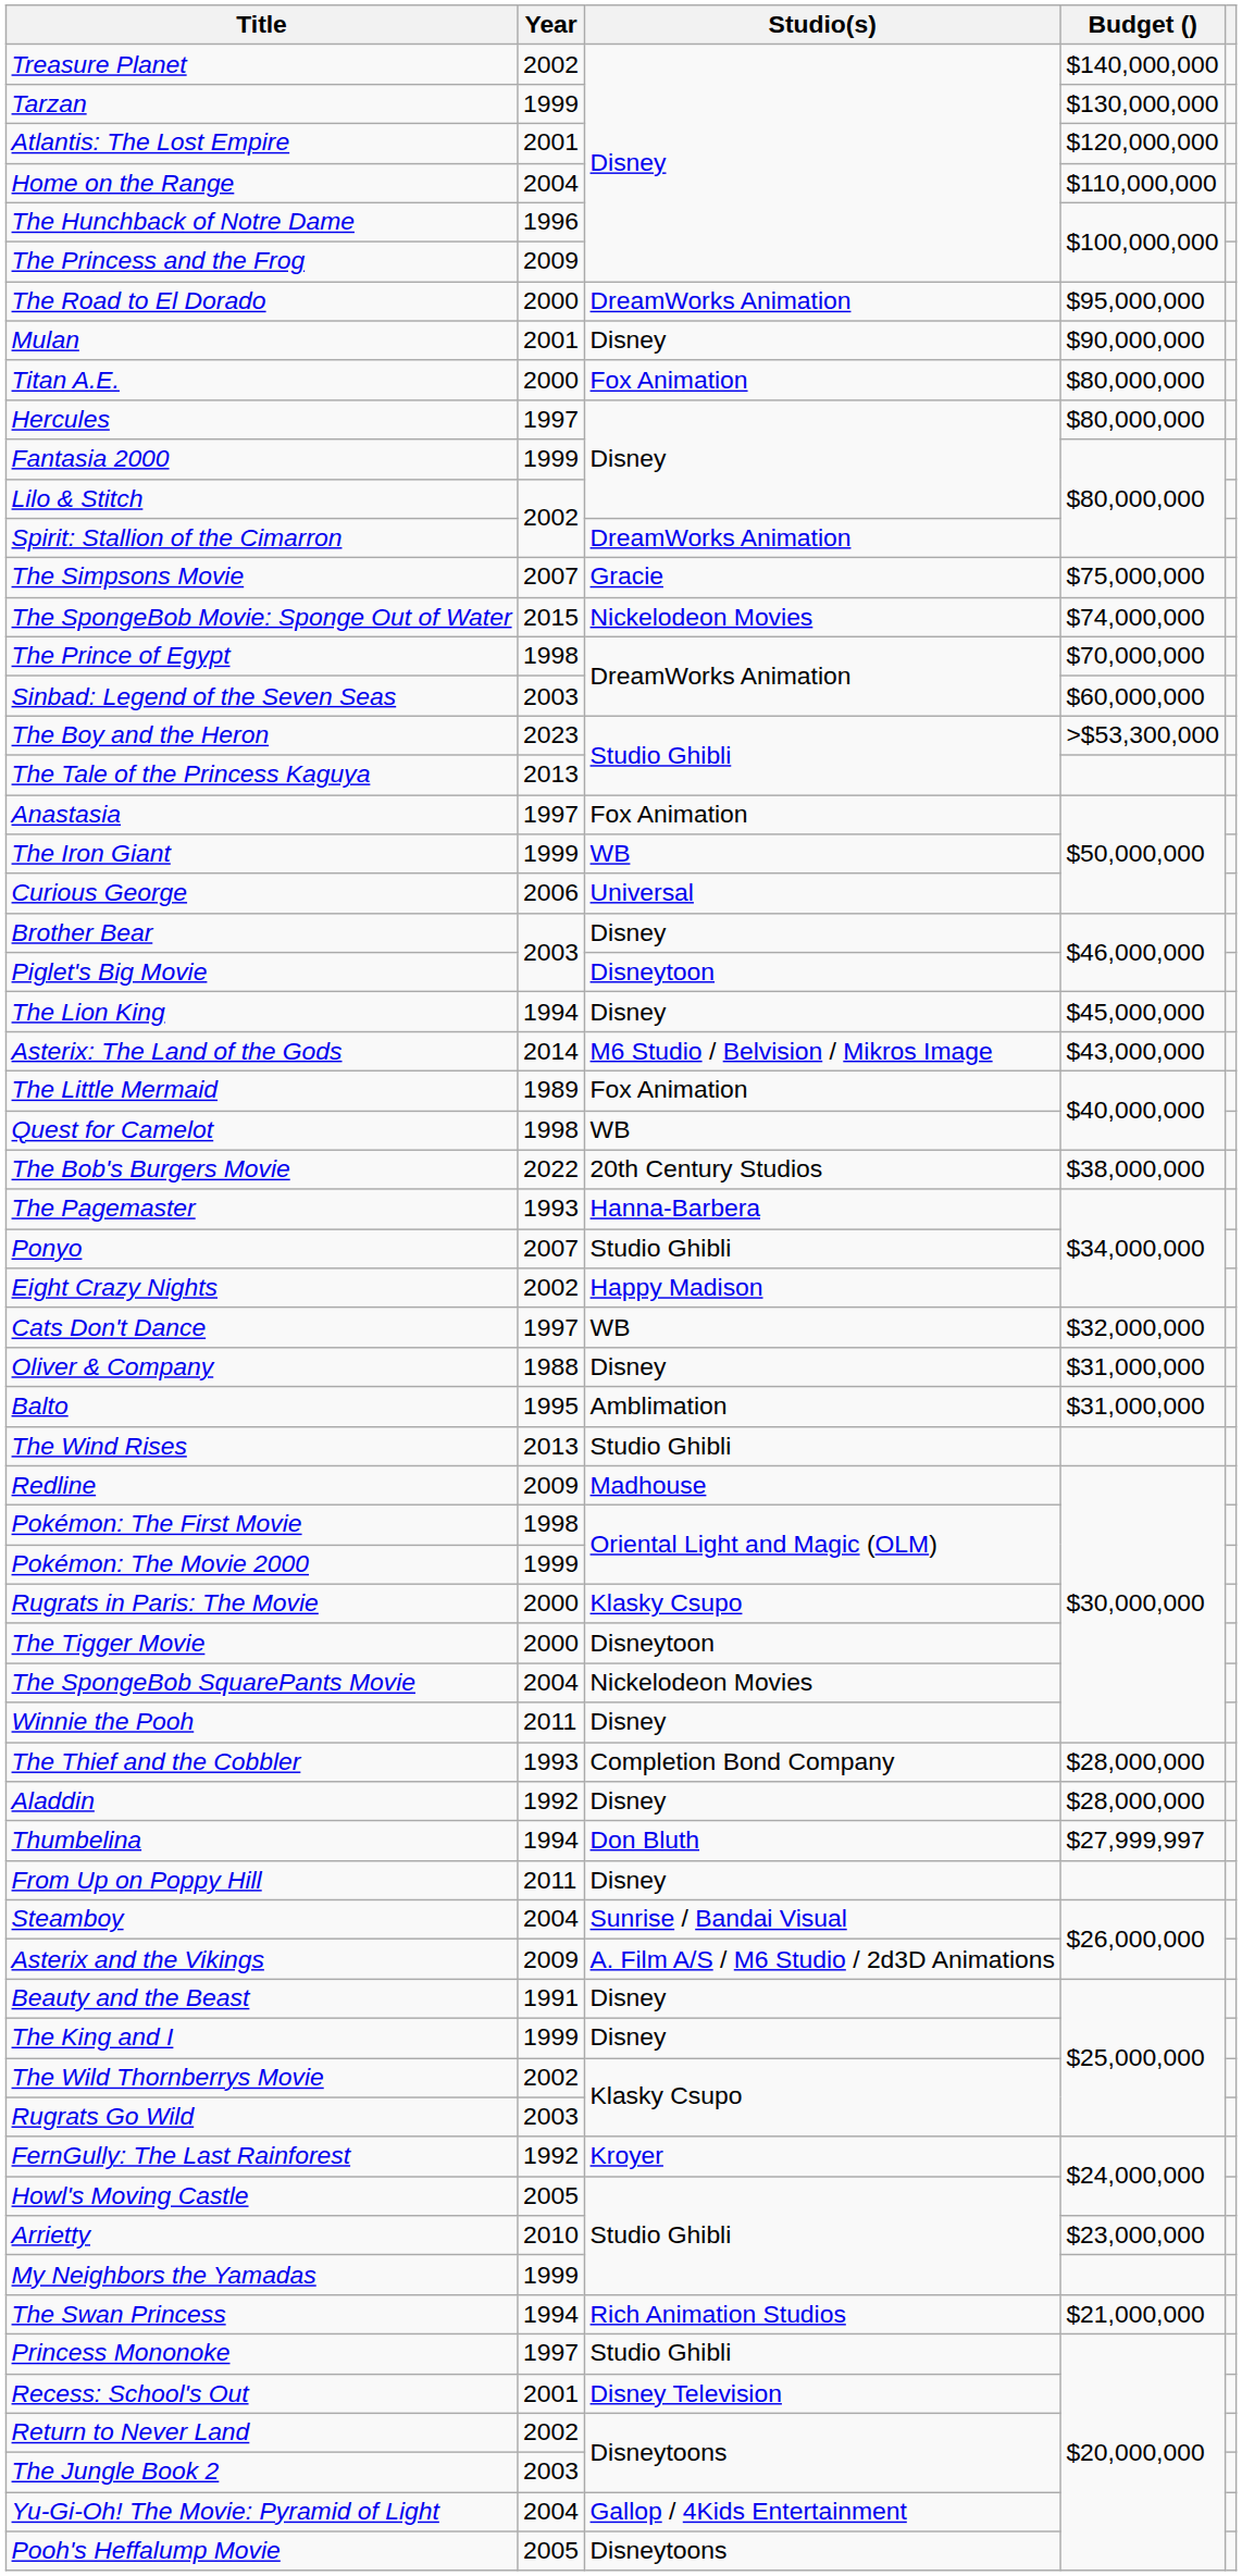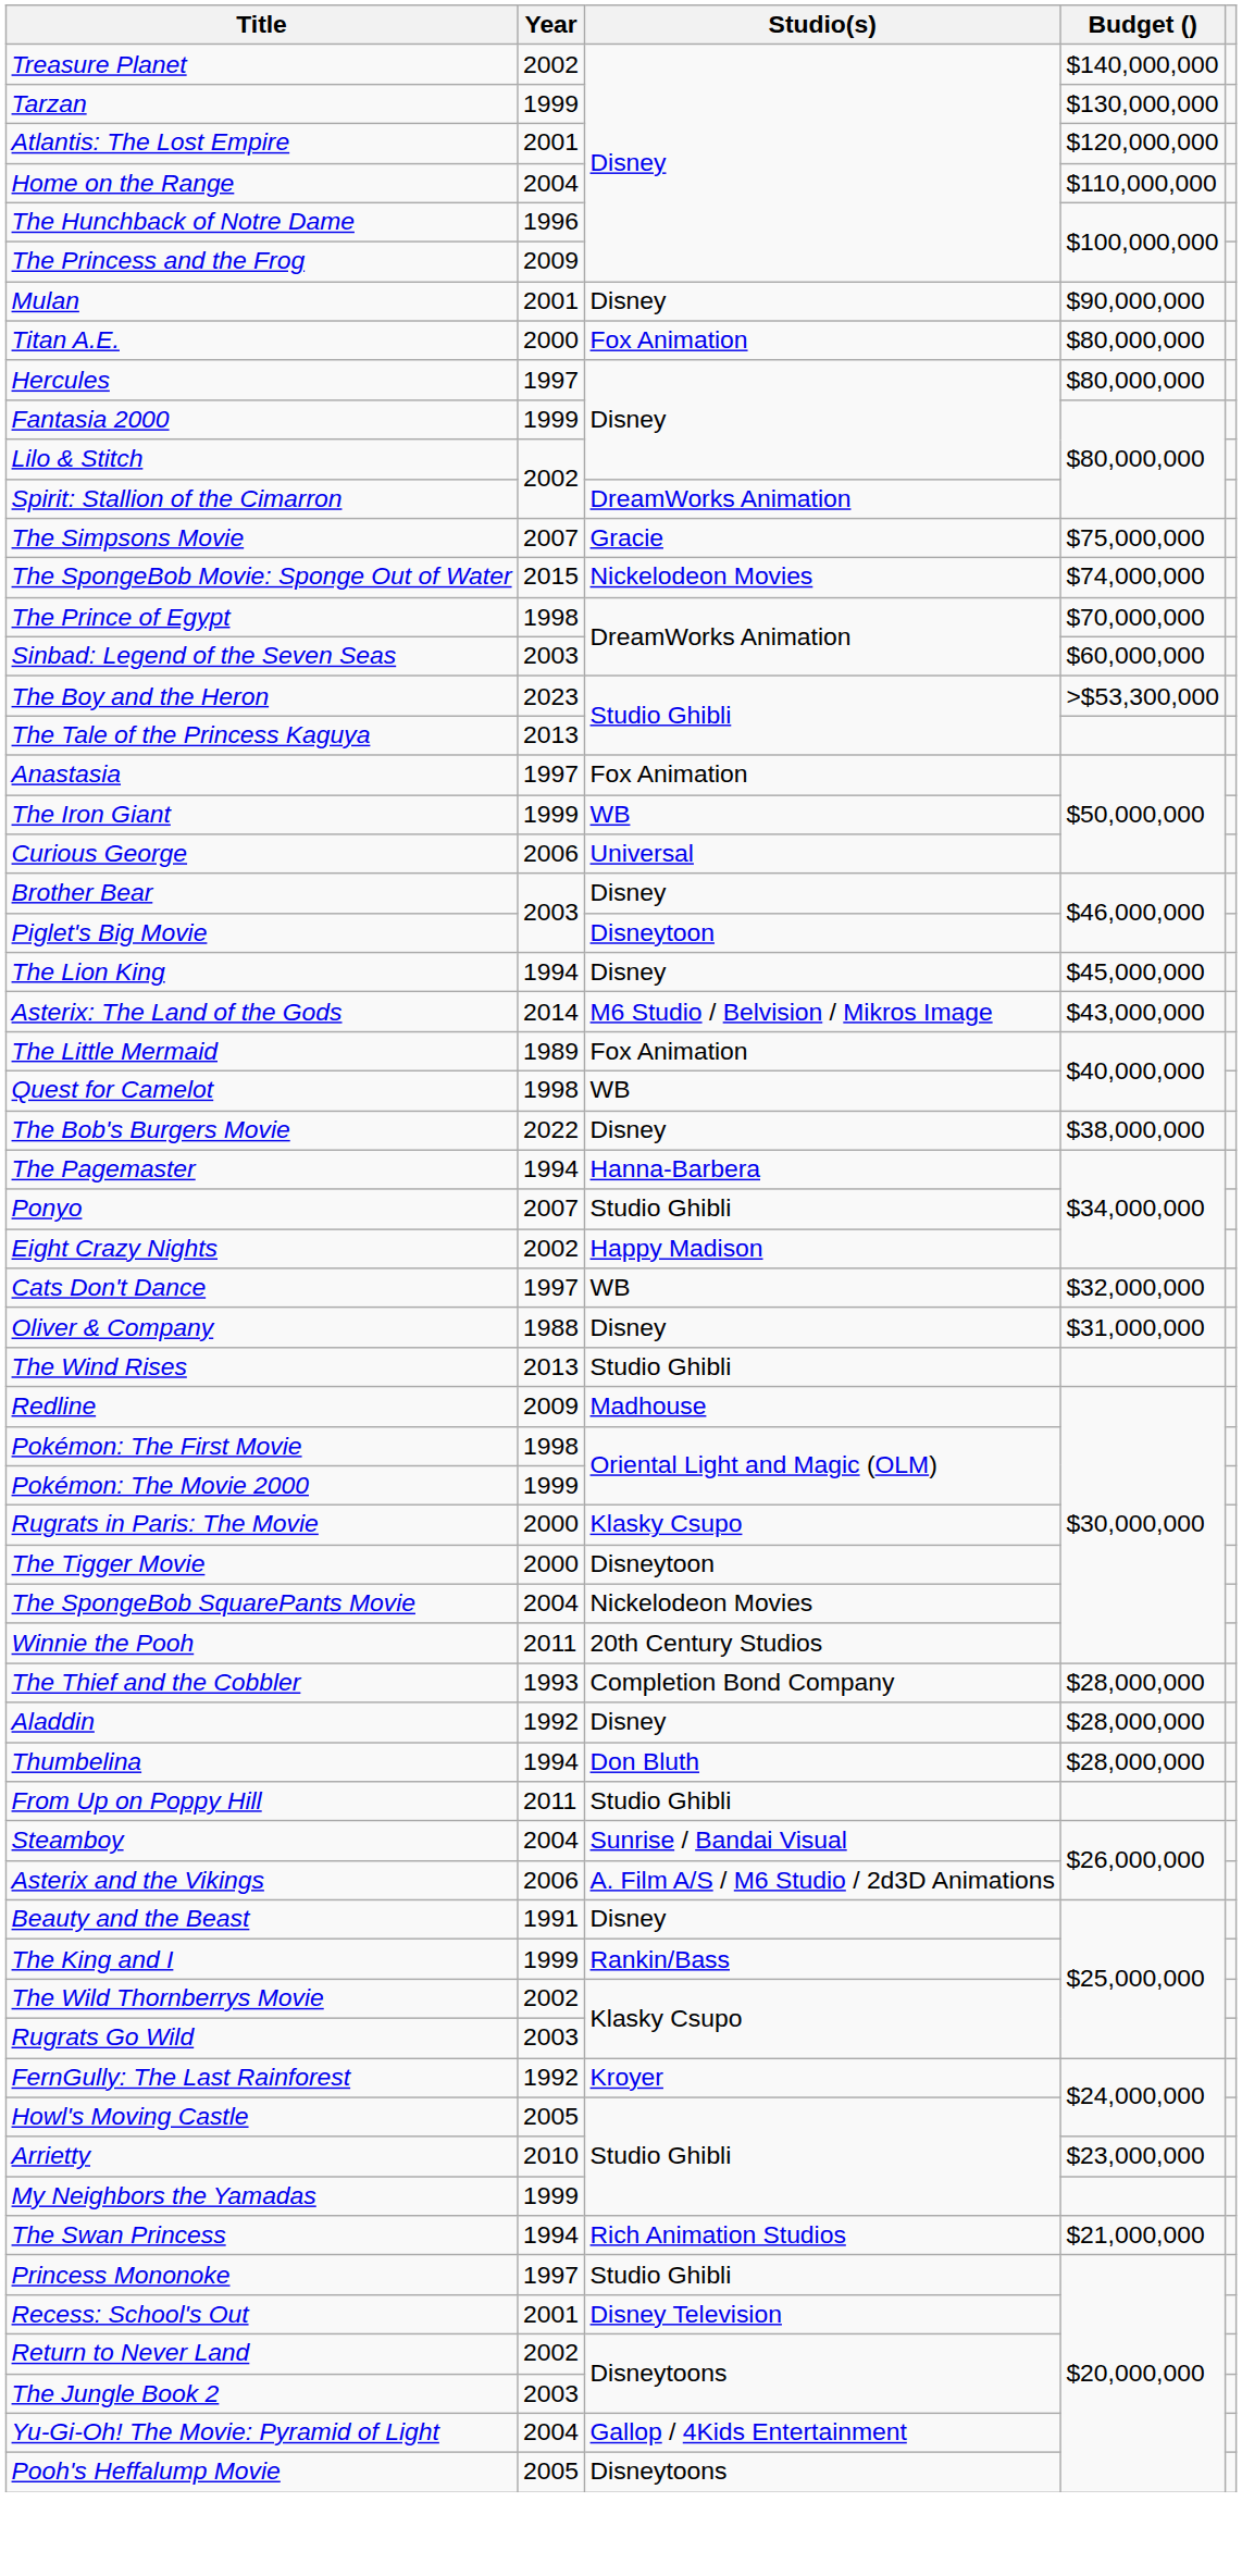- row: The Road to El Dorado | 2000 | DreamWorks Animation | $95,000,000
The Bob's Burgers Movie | Studio(s): 20th Century Studios -> Disney
The Pagemaster | Year: 1993 -> 1994
- row: Balto | 1995 | Amblimation | $31,000,000
Winnie the Pooh | Studio(s): Disney -> 20th Century Studios
Thumbelina | Budget (): $27,999,997 -> $28,000,000
From Up on Poppy Hill | Studio(s): Disney -> Studio Ghibli
Asterix and the Vikings | Year: 2009 -> 2006
The King and I | Studio(s): Disney -> Rankin/Bass
